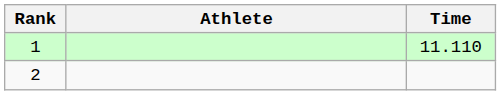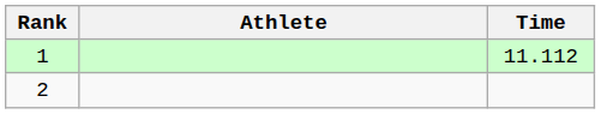1 | Time: 11.110 -> 11.112
